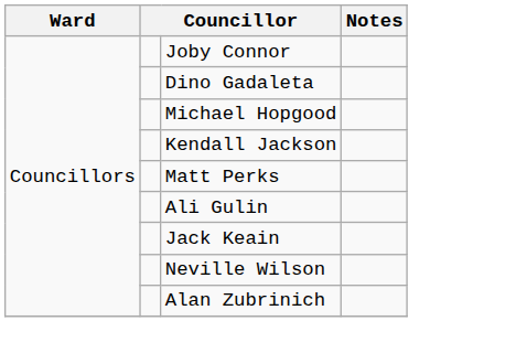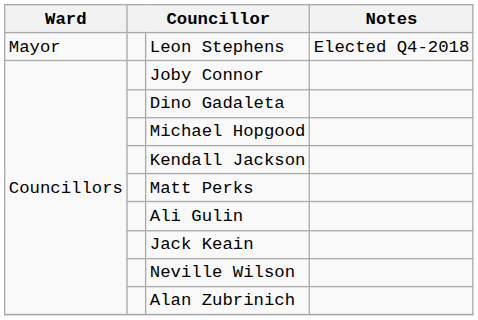+ row: Mayor | Leon Stephens | Elected Q4-2018
